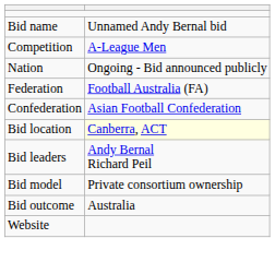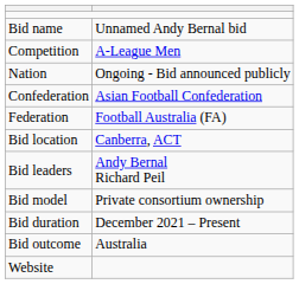rows swapped: Federation <-> Confederation
Bid location | column 2: lightyellow background -> no background
+ row: Bid duration | December 2021 – Present
